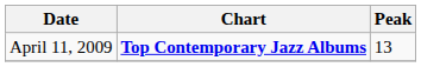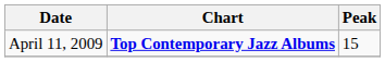April 11, 2009 | Peak: 13 -> 15
